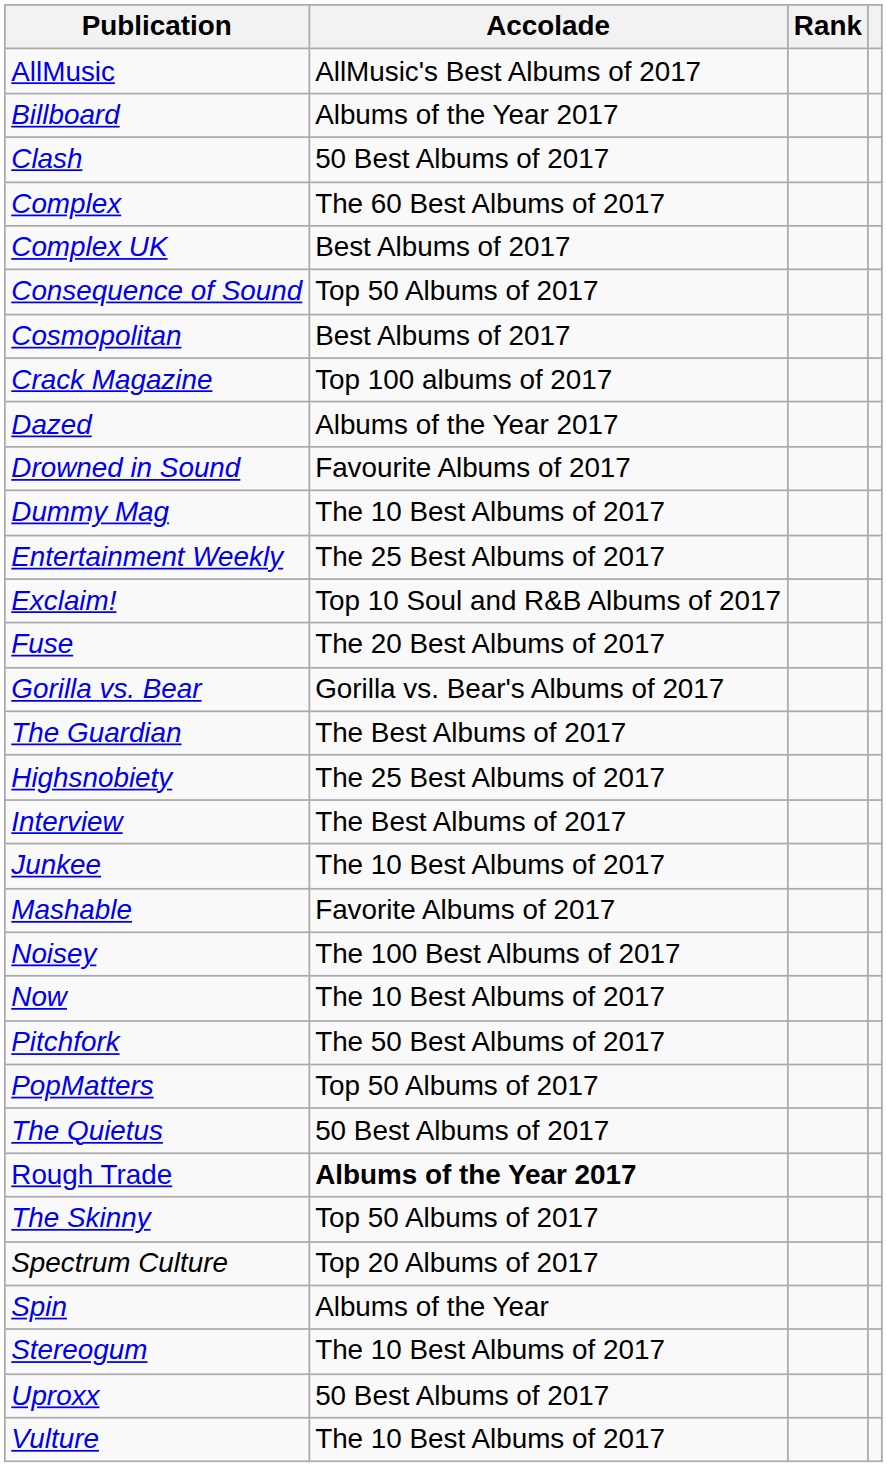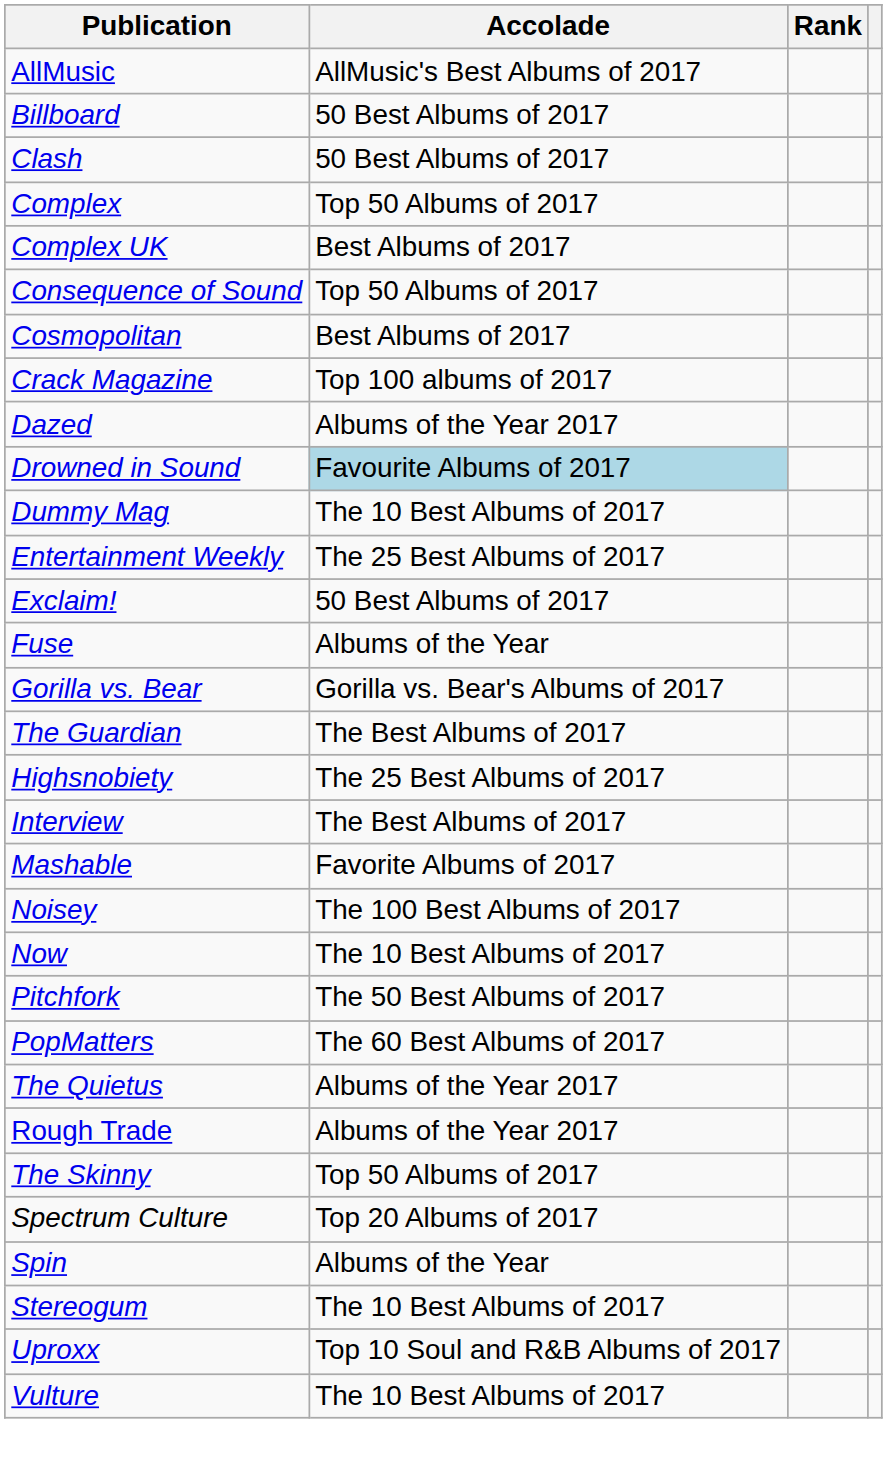Billboard | Accolade: Albums of the Year 2017 -> 50 Best Albums of 2017
Complex | Accolade: The 60 Best Albums of 2017 -> Top 50 Albums of 2017
Drowned in Sound | Accolade: no background -> lightblue background
Exclaim! | Accolade: Top 10 Soul and R&B Albums of 2017 -> 50 Best Albums of 2017
Fuse | Accolade: The 20 Best Albums of 2017 -> Albums of the Year
- row: Junkee | The 10 Best Albums of 2017
PopMatters | Accolade: Top 50 Albums of 2017 -> The 60 Best Albums of 2017
The Quietus | Accolade: 50 Best Albums of 2017 -> Albums of the Year 2017
Rough Trade | Accolade: bold -> normal
Uproxx | Accolade: 50 Best Albums of 2017 -> Top 10 Soul and R&B Albums of 2017
